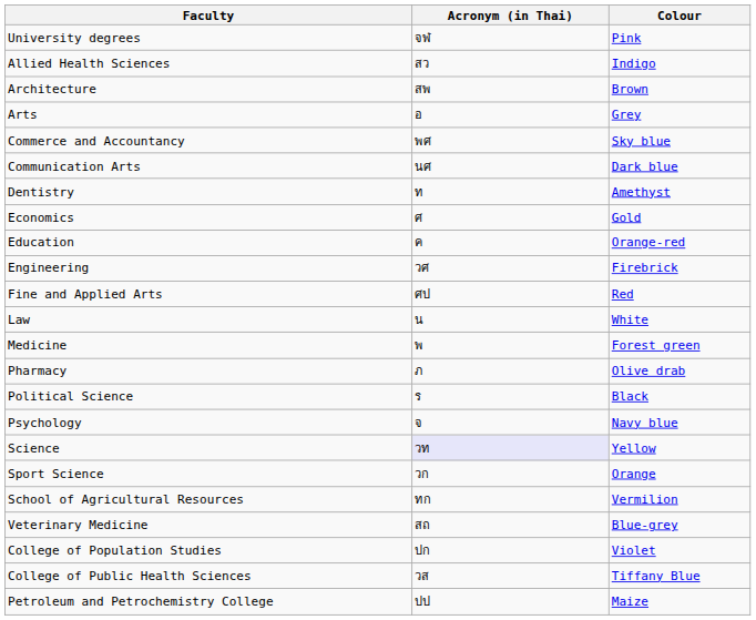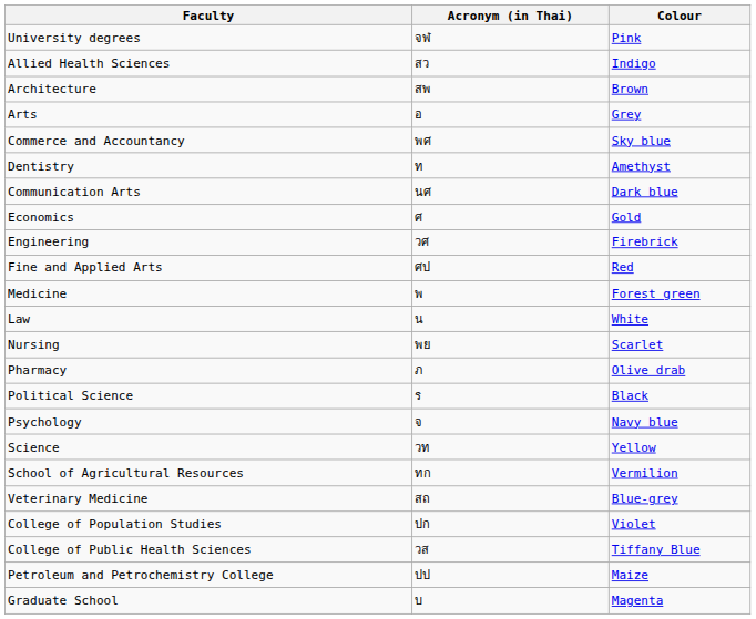rows swapped: Communication Arts <-> Dentistry
- row: Education | ค | Orange-red
rows swapped: Law <-> Medicine
+ row: Nursing | พย | Scarlet
Science | Acronym (in Thai): lavender background -> no background
- row: Sport Science | วก | Orange
+ row: Graduate School | บ | Magenta
